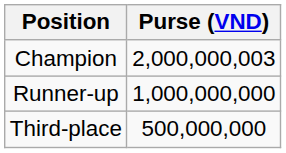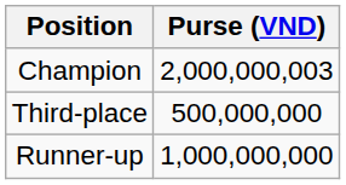rows swapped: Runner-up <-> Third-place
